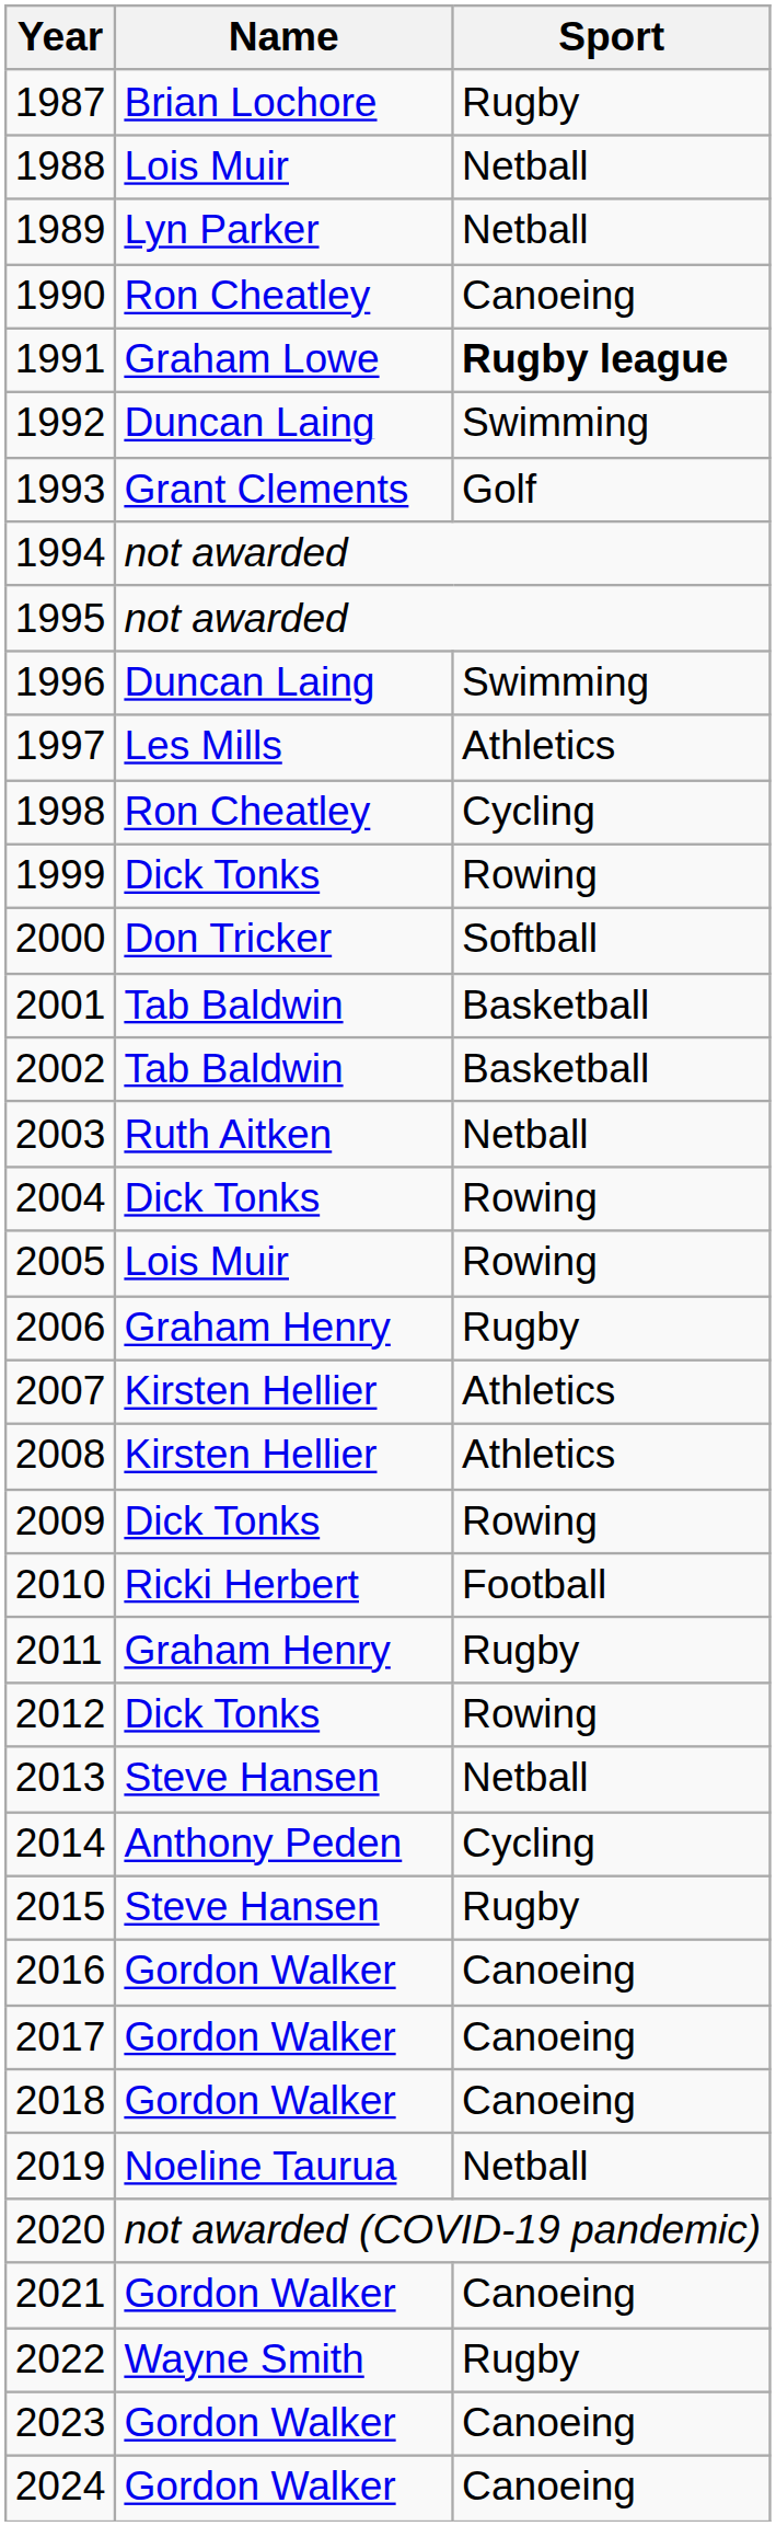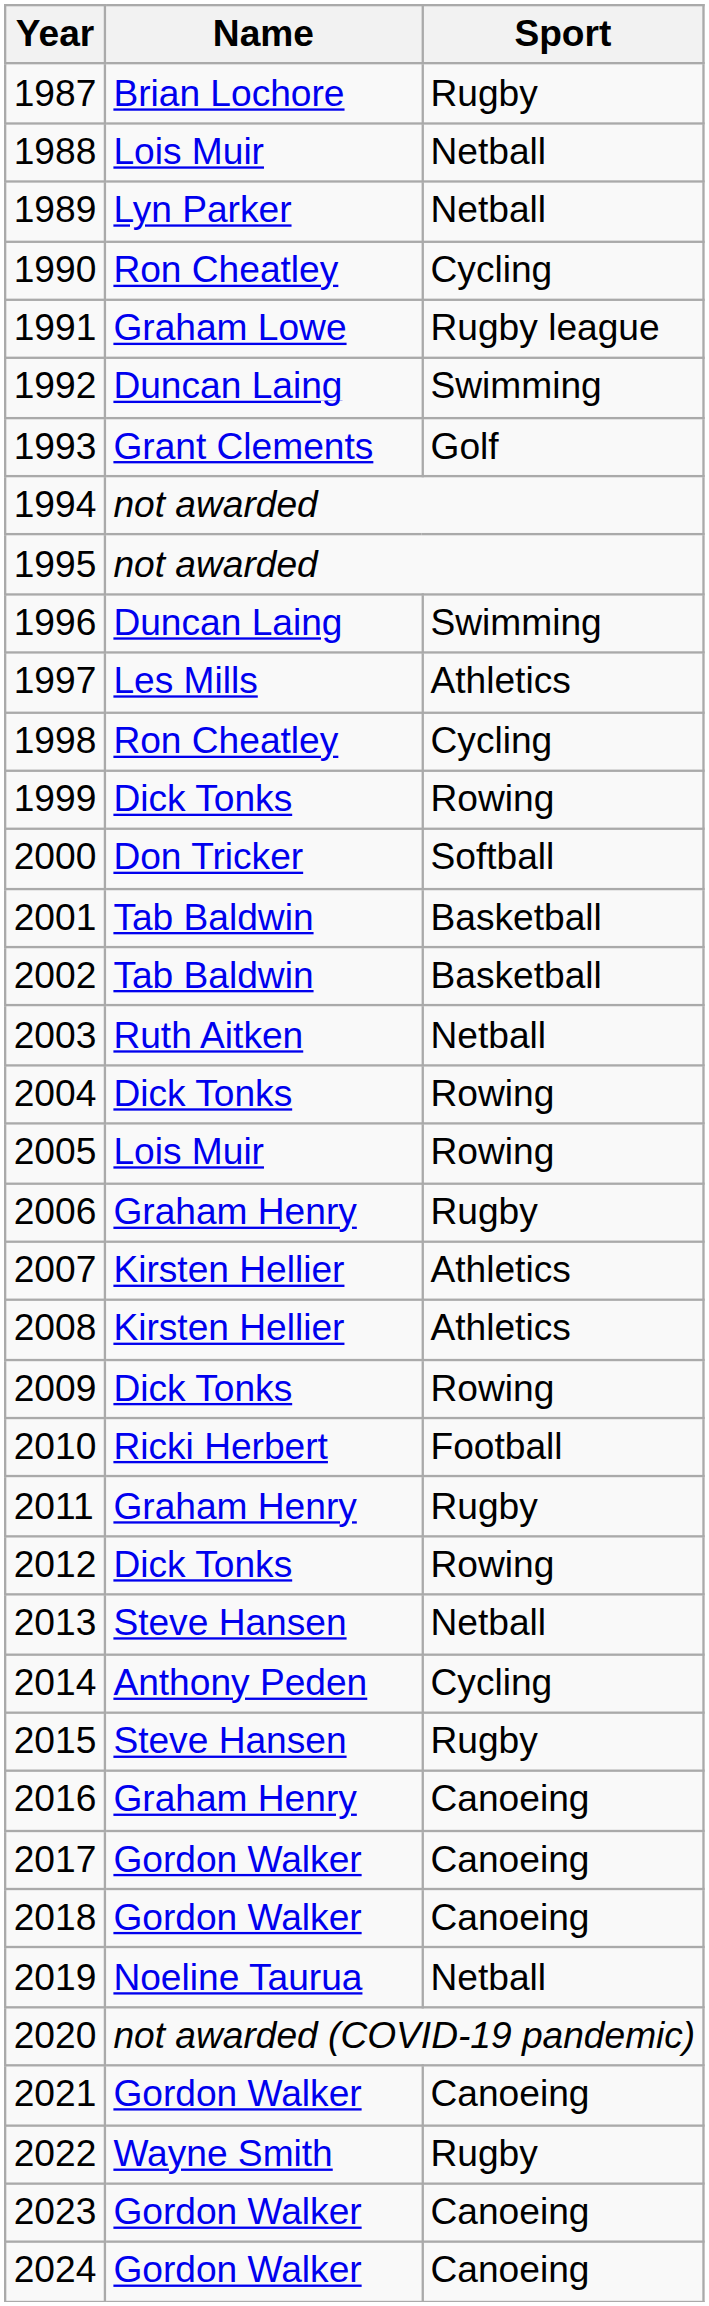1990 | Sport: Canoeing -> Cycling
1991 | Sport: bold -> normal
2016 | Name: Gordon Walker -> Graham Henry
